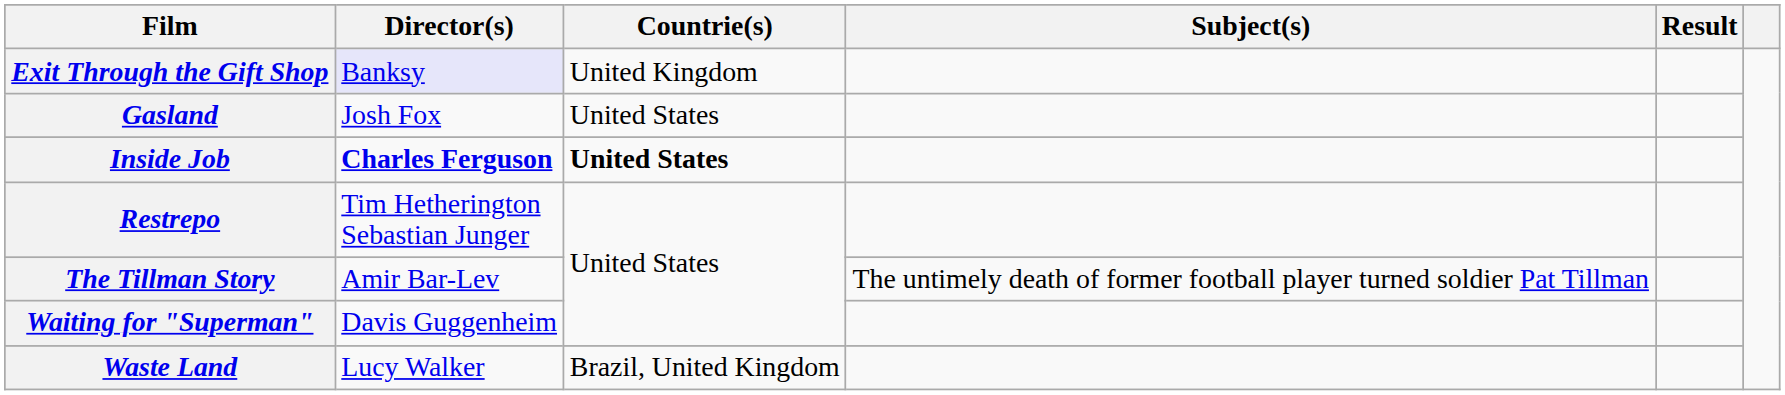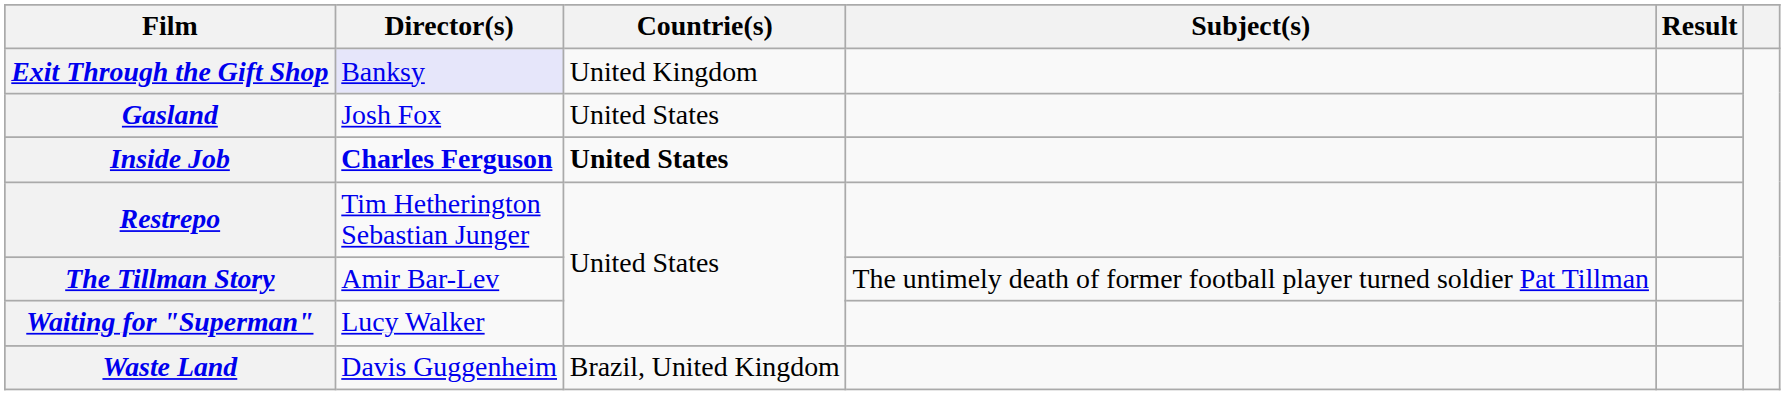Waiting for "Superman" | Director(s): Davis Guggenheim -> Lucy Walker
Waste Land | Director(s): Lucy Walker -> Davis Guggenheim
